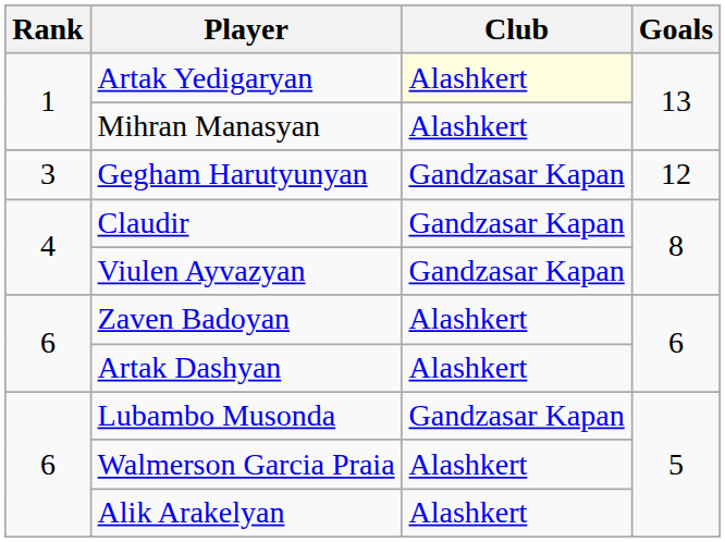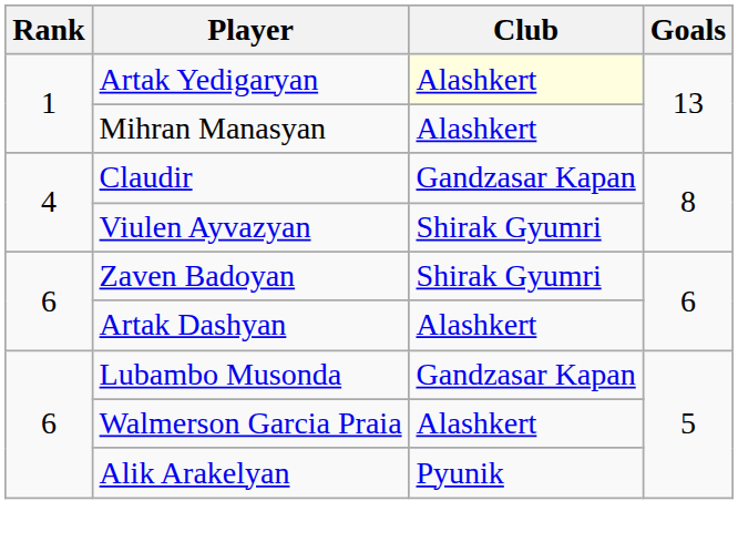- row: 3 | Gegham Harutyunyan | Gandzasar Kapan | 12
Viulen Ayvazyan | Club: Gandzasar Kapan -> Shirak Gyumri
Zaven Badoyan | Club: Alashkert -> Shirak Gyumri
Alik Arakelyan | Club: Alashkert -> Pyunik
